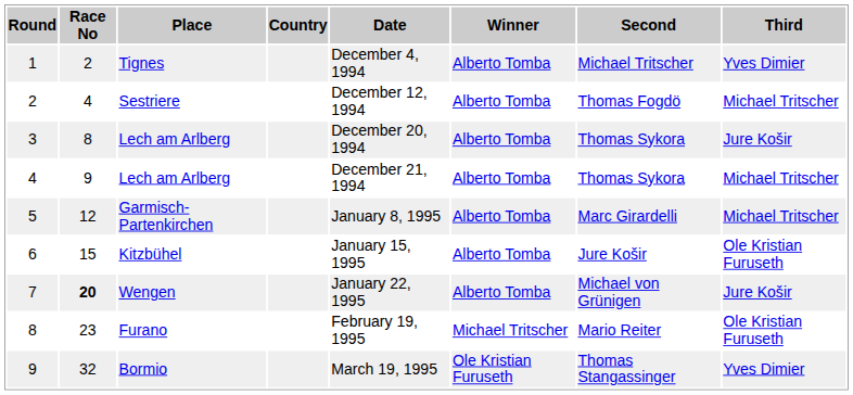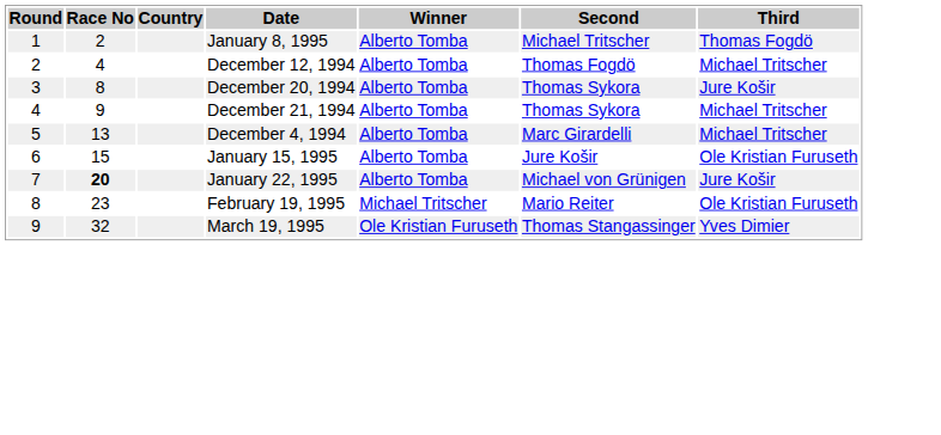- column: Place | Tignes | Sestriere | Lech am Arlberg | Lech am Arlberg | Garmisch-Partenkirchen | Kitzbühel | Wengen | Furano | Bormio
1 | Date: December 4, 1994 -> January 8, 1995
1 | Third: Yves Dimier -> Thomas Fogdö
5 | Race No: 12 -> 13
5 | Date: January 8, 1995 -> December 4, 1994
